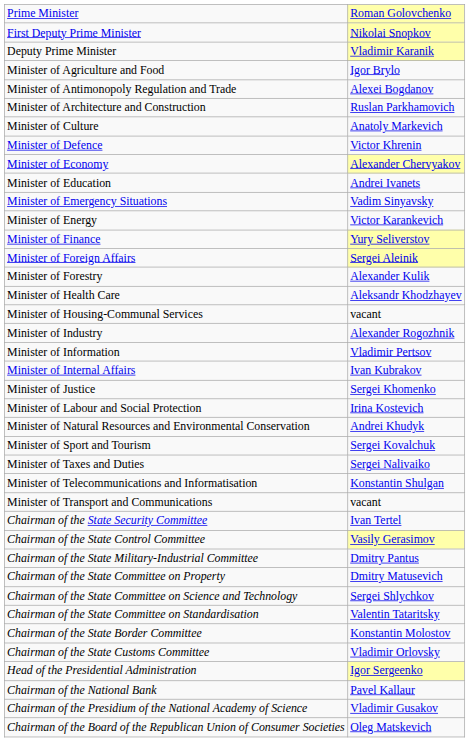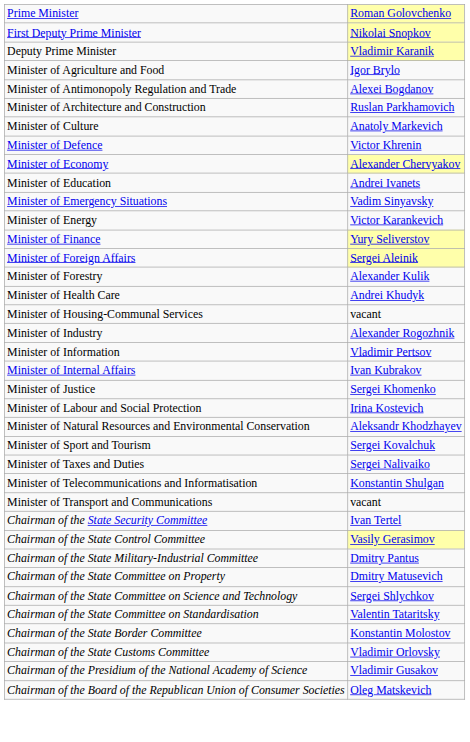Minister of Health Care | column 2: Aleksandr Khodzhayev -> Andrei Khudyk
Minister of Natural Resources and Environmental Conservation | column 2: Andrei Khudyk -> Aleksandr Khodzhayev
- row: Head of the Presidential Administration | Igor Sergeenko
- row: Chairman of the National Bank | Pavel Kallaur
